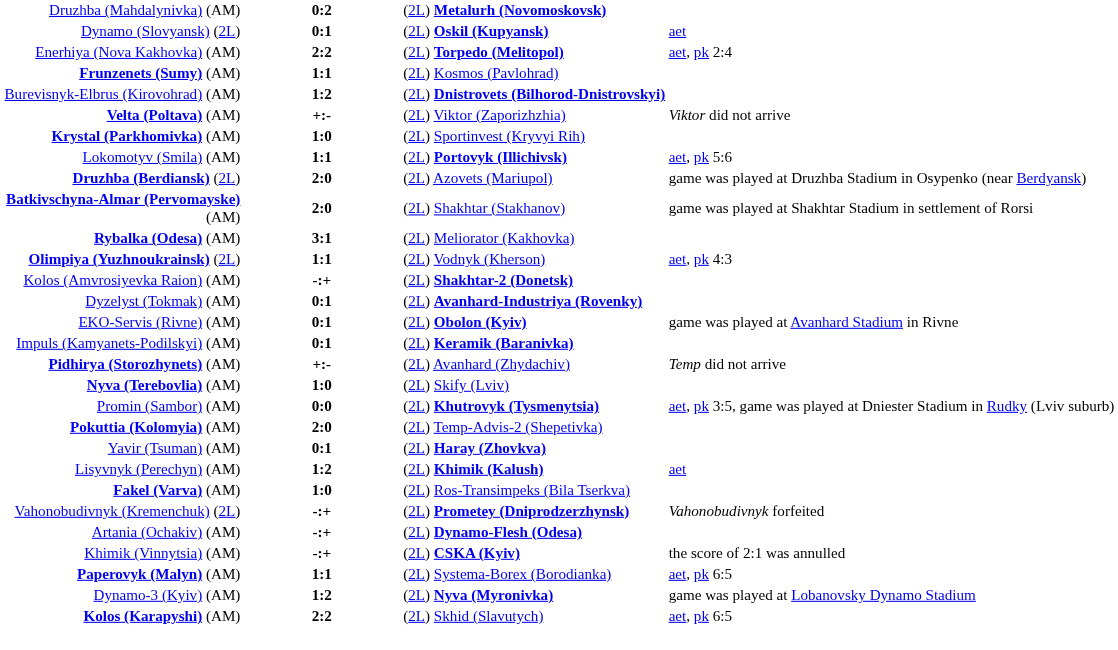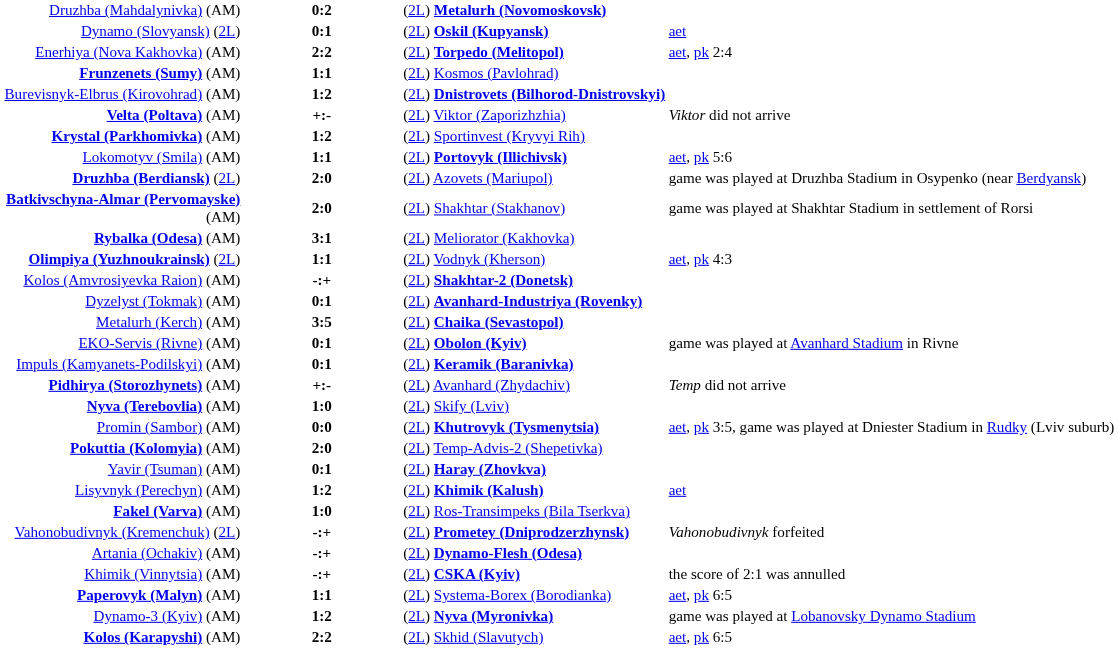Krystal (Parkhomivka) (AM) | column 2: 1:0 -> 1:2
+ row: Metalurh (Kerch) (AM) | 3:5 | (2L) Chaika (Sevastopol)
